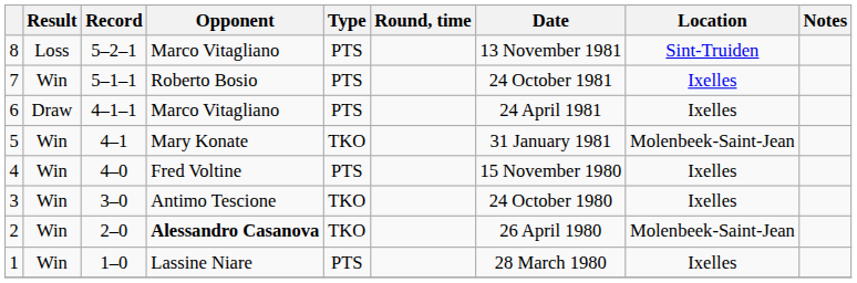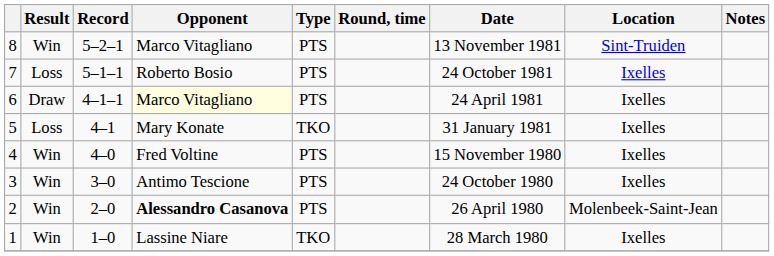8 | Result: Loss -> Win
7 | Result: Win -> Loss
6 | Opponent: no background -> lightyellow background
5 | Result: Win -> Loss
5 | Location: Molenbeek-Saint-Jean -> Ixelles
3 | Type: TKO -> PTS
2 | Type: TKO -> PTS
1 | Type: PTS -> TKO
